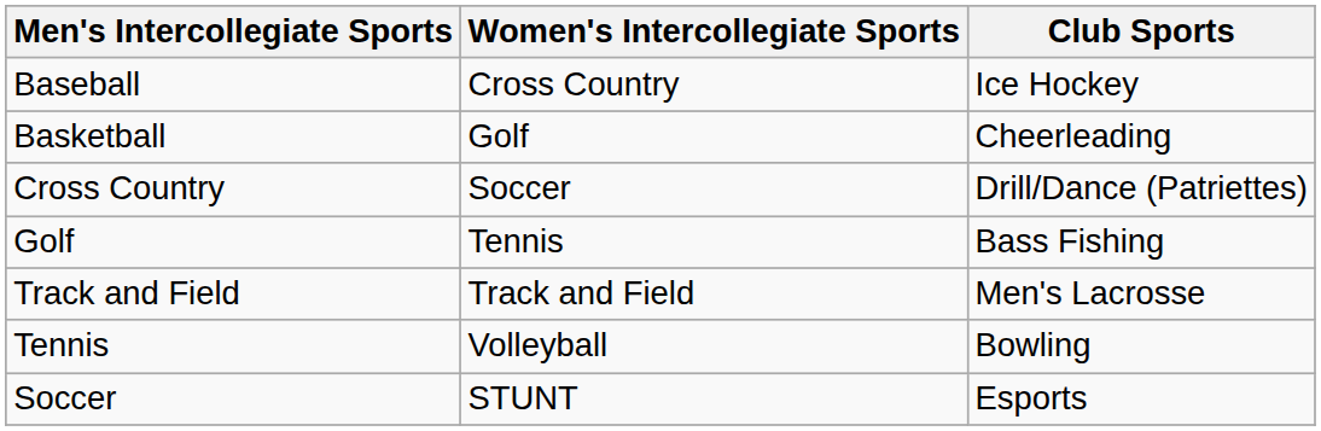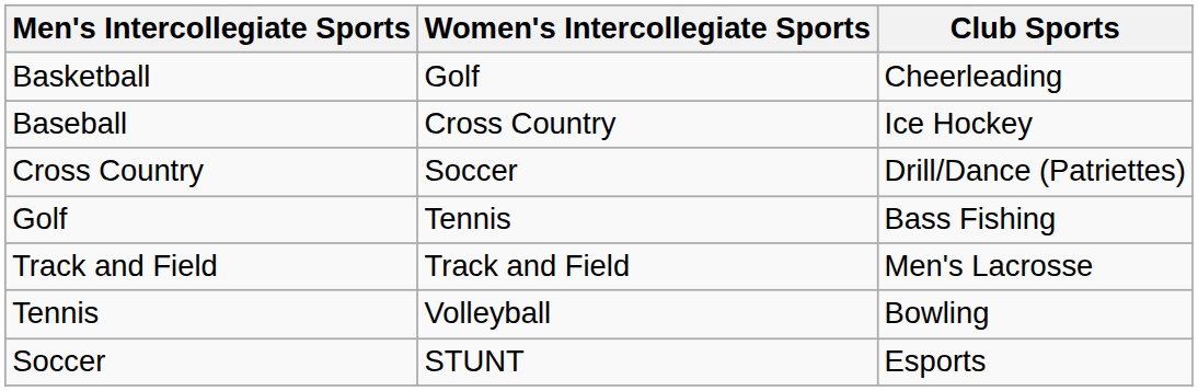rows swapped: Baseball <-> Basketball
